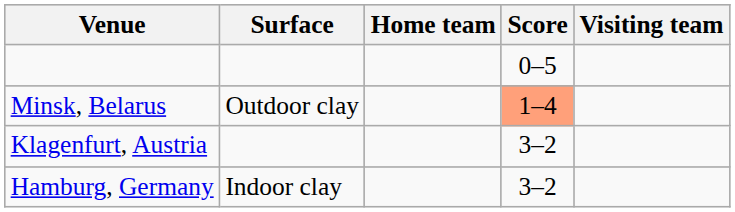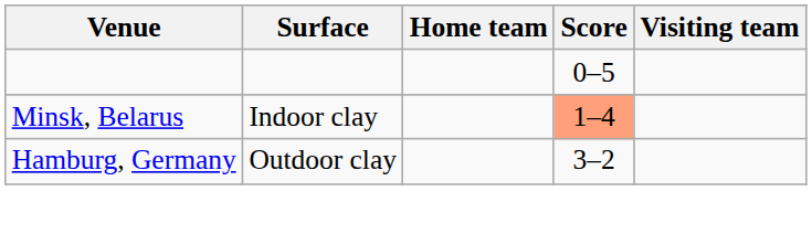Minsk, Belarus | Surface: Outdoor clay -> Indoor clay
- row: Klagenfurt, Austria | 3–2
Hamburg, Germany | Surface: Indoor clay -> Outdoor clay
